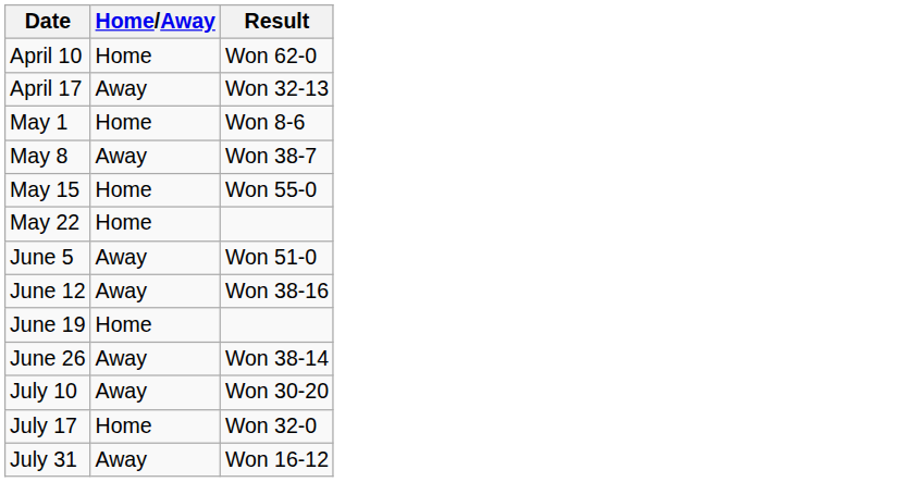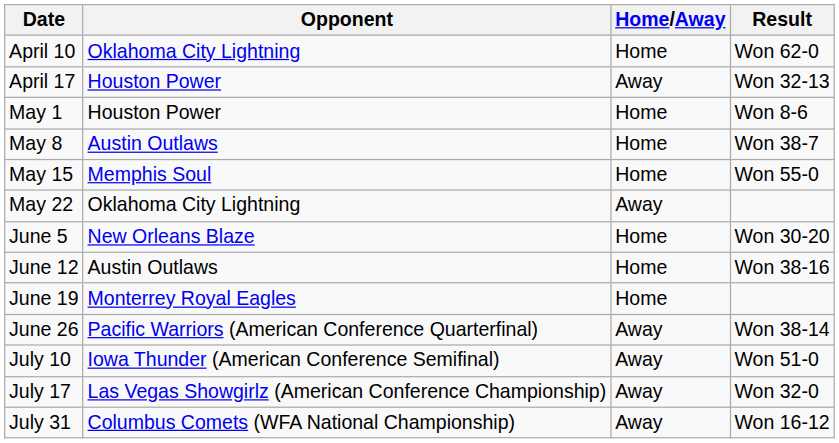+ column: Opponent | Oklahoma City Lightning | Houston Power | Houston Power | Austin Outlaws | Memphis Soul | Oklahoma City Lightning | New Orleans Blaze | Austin Outlaws | Monterrey Royal Eagles | Pacific Warriors (American Conference Quarterfinal) | Iowa Thunder (American Conference Semifinal) | Las Vegas Showgirlz (American Conference Championship) | Columbus Comets (WFA National Championship)
May 8 | Home/Away: Away -> Home
May 22 | Home/Away: Home -> Away
June 5 | Home/Away: Away -> Home
June 5 | Result: Won 51-0 -> Won 30-20
June 12 | Home/Away: Away -> Home
July 10 | Result: Won 30-20 -> Won 51-0
July 17 | Home/Away: Home -> Away
